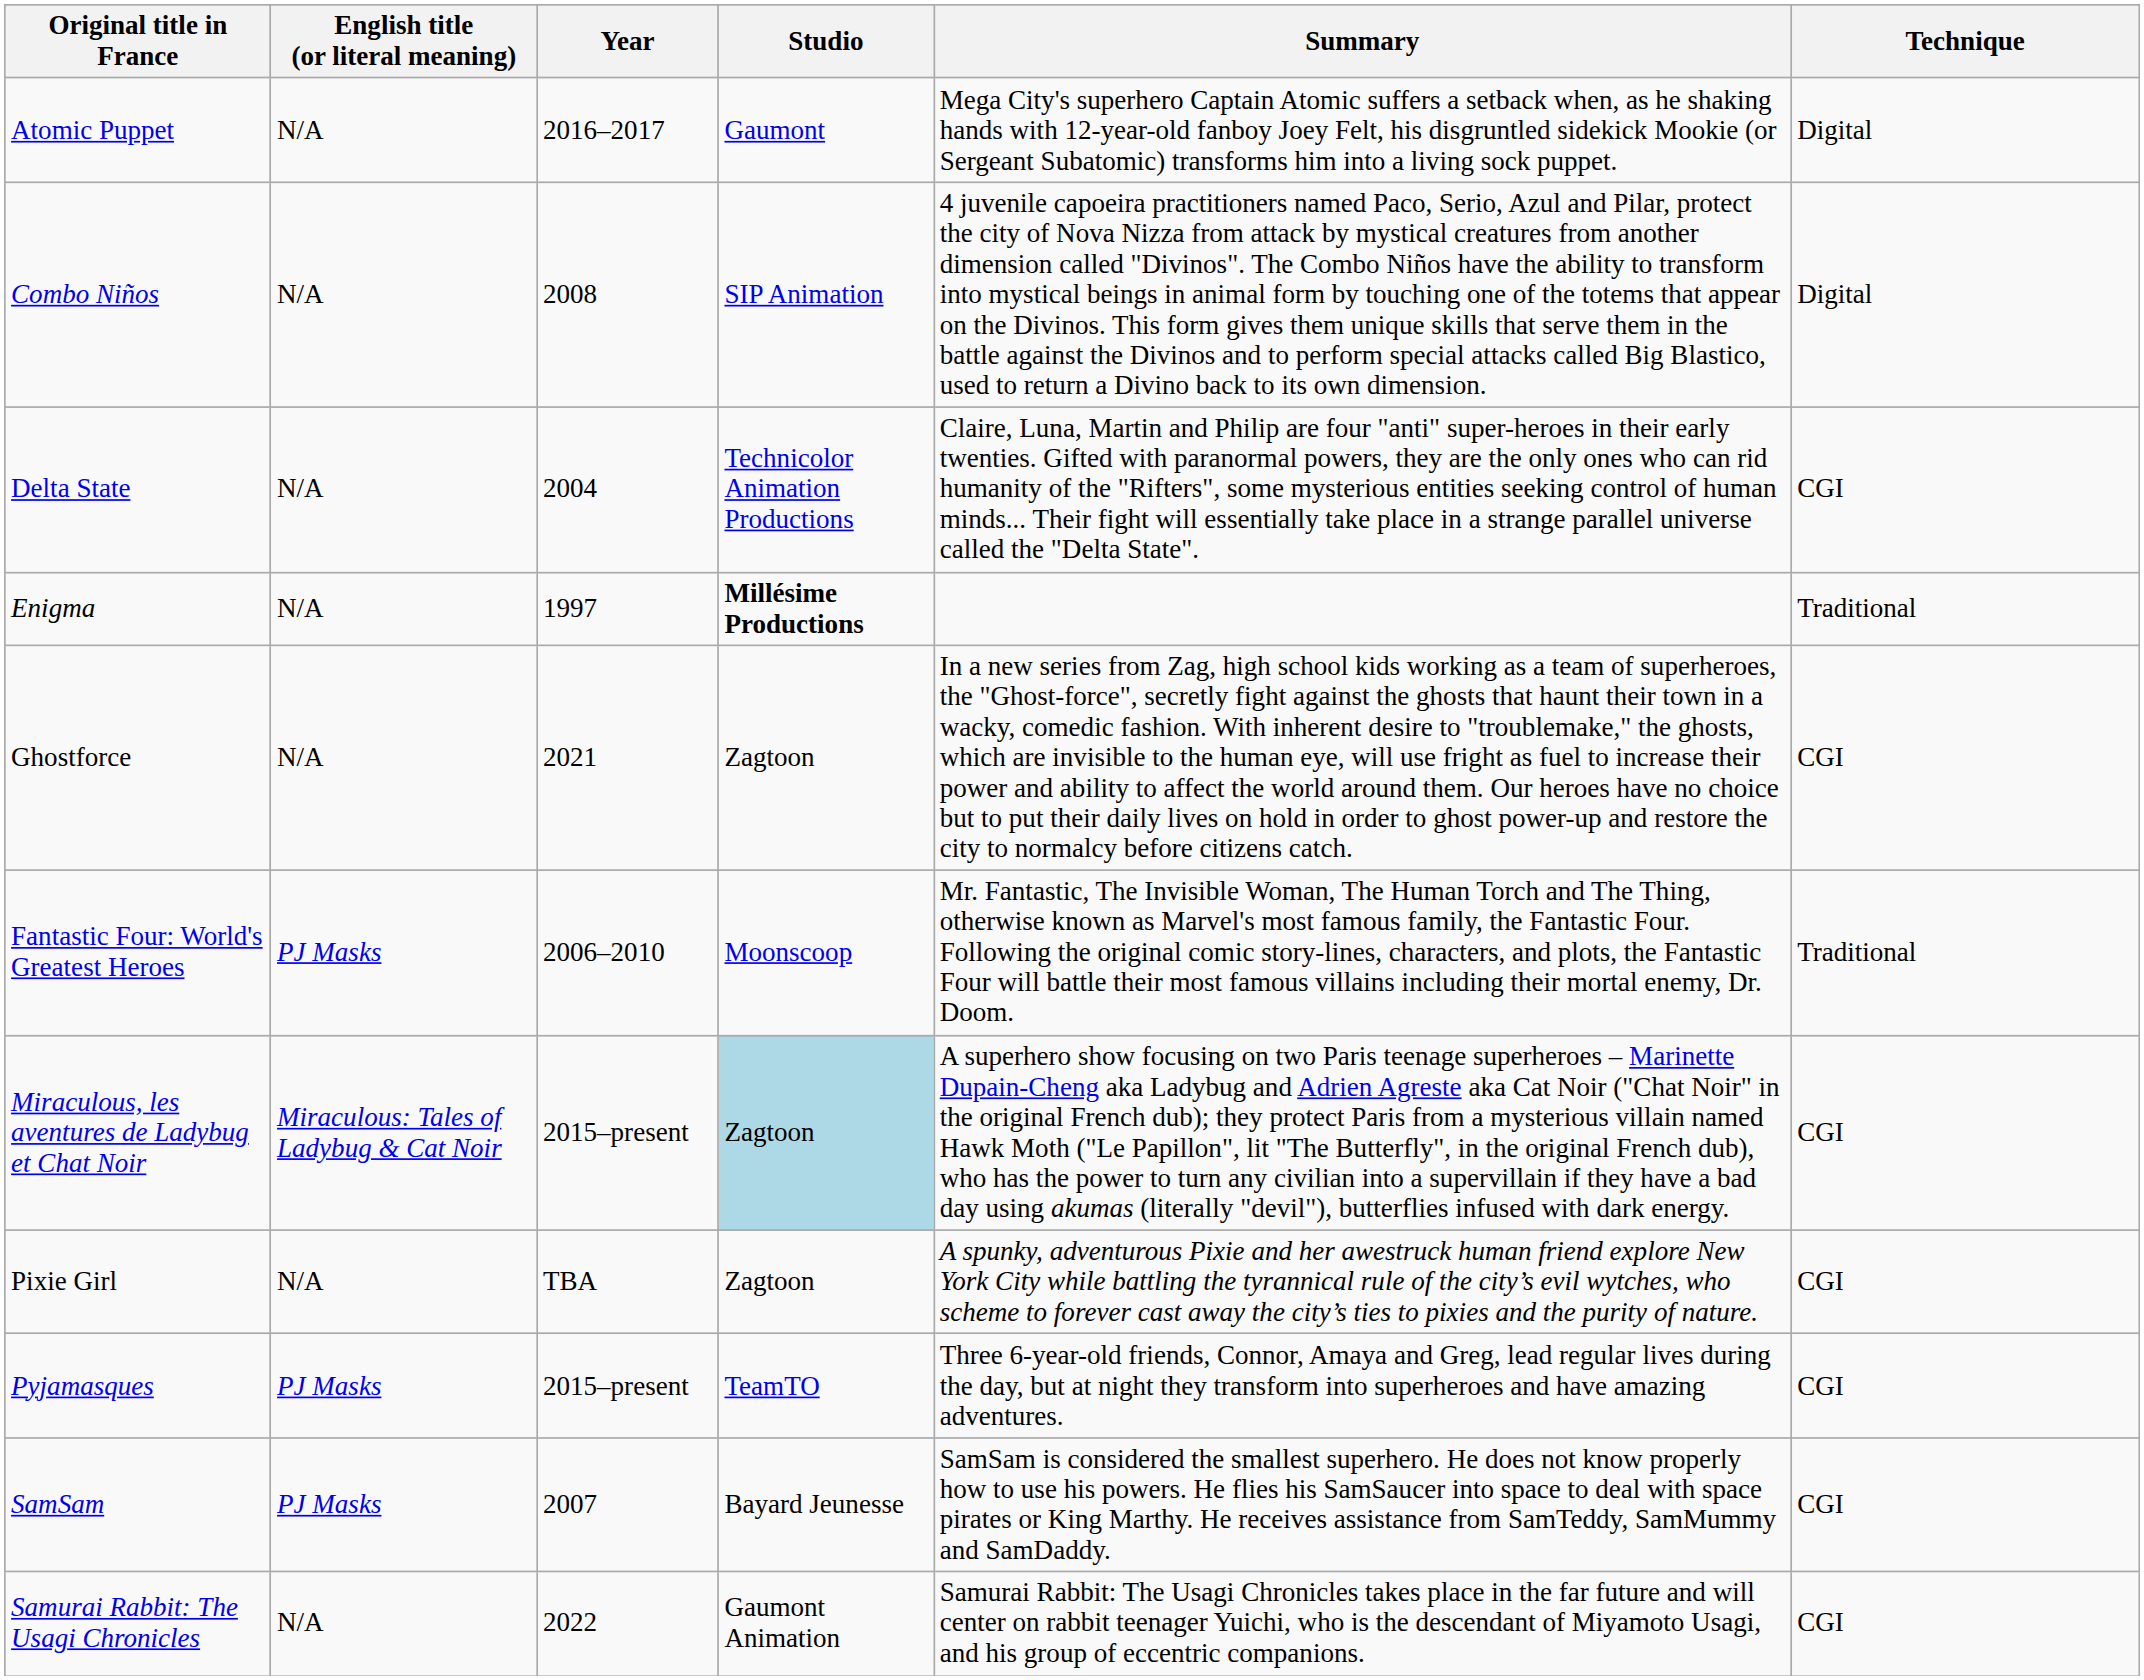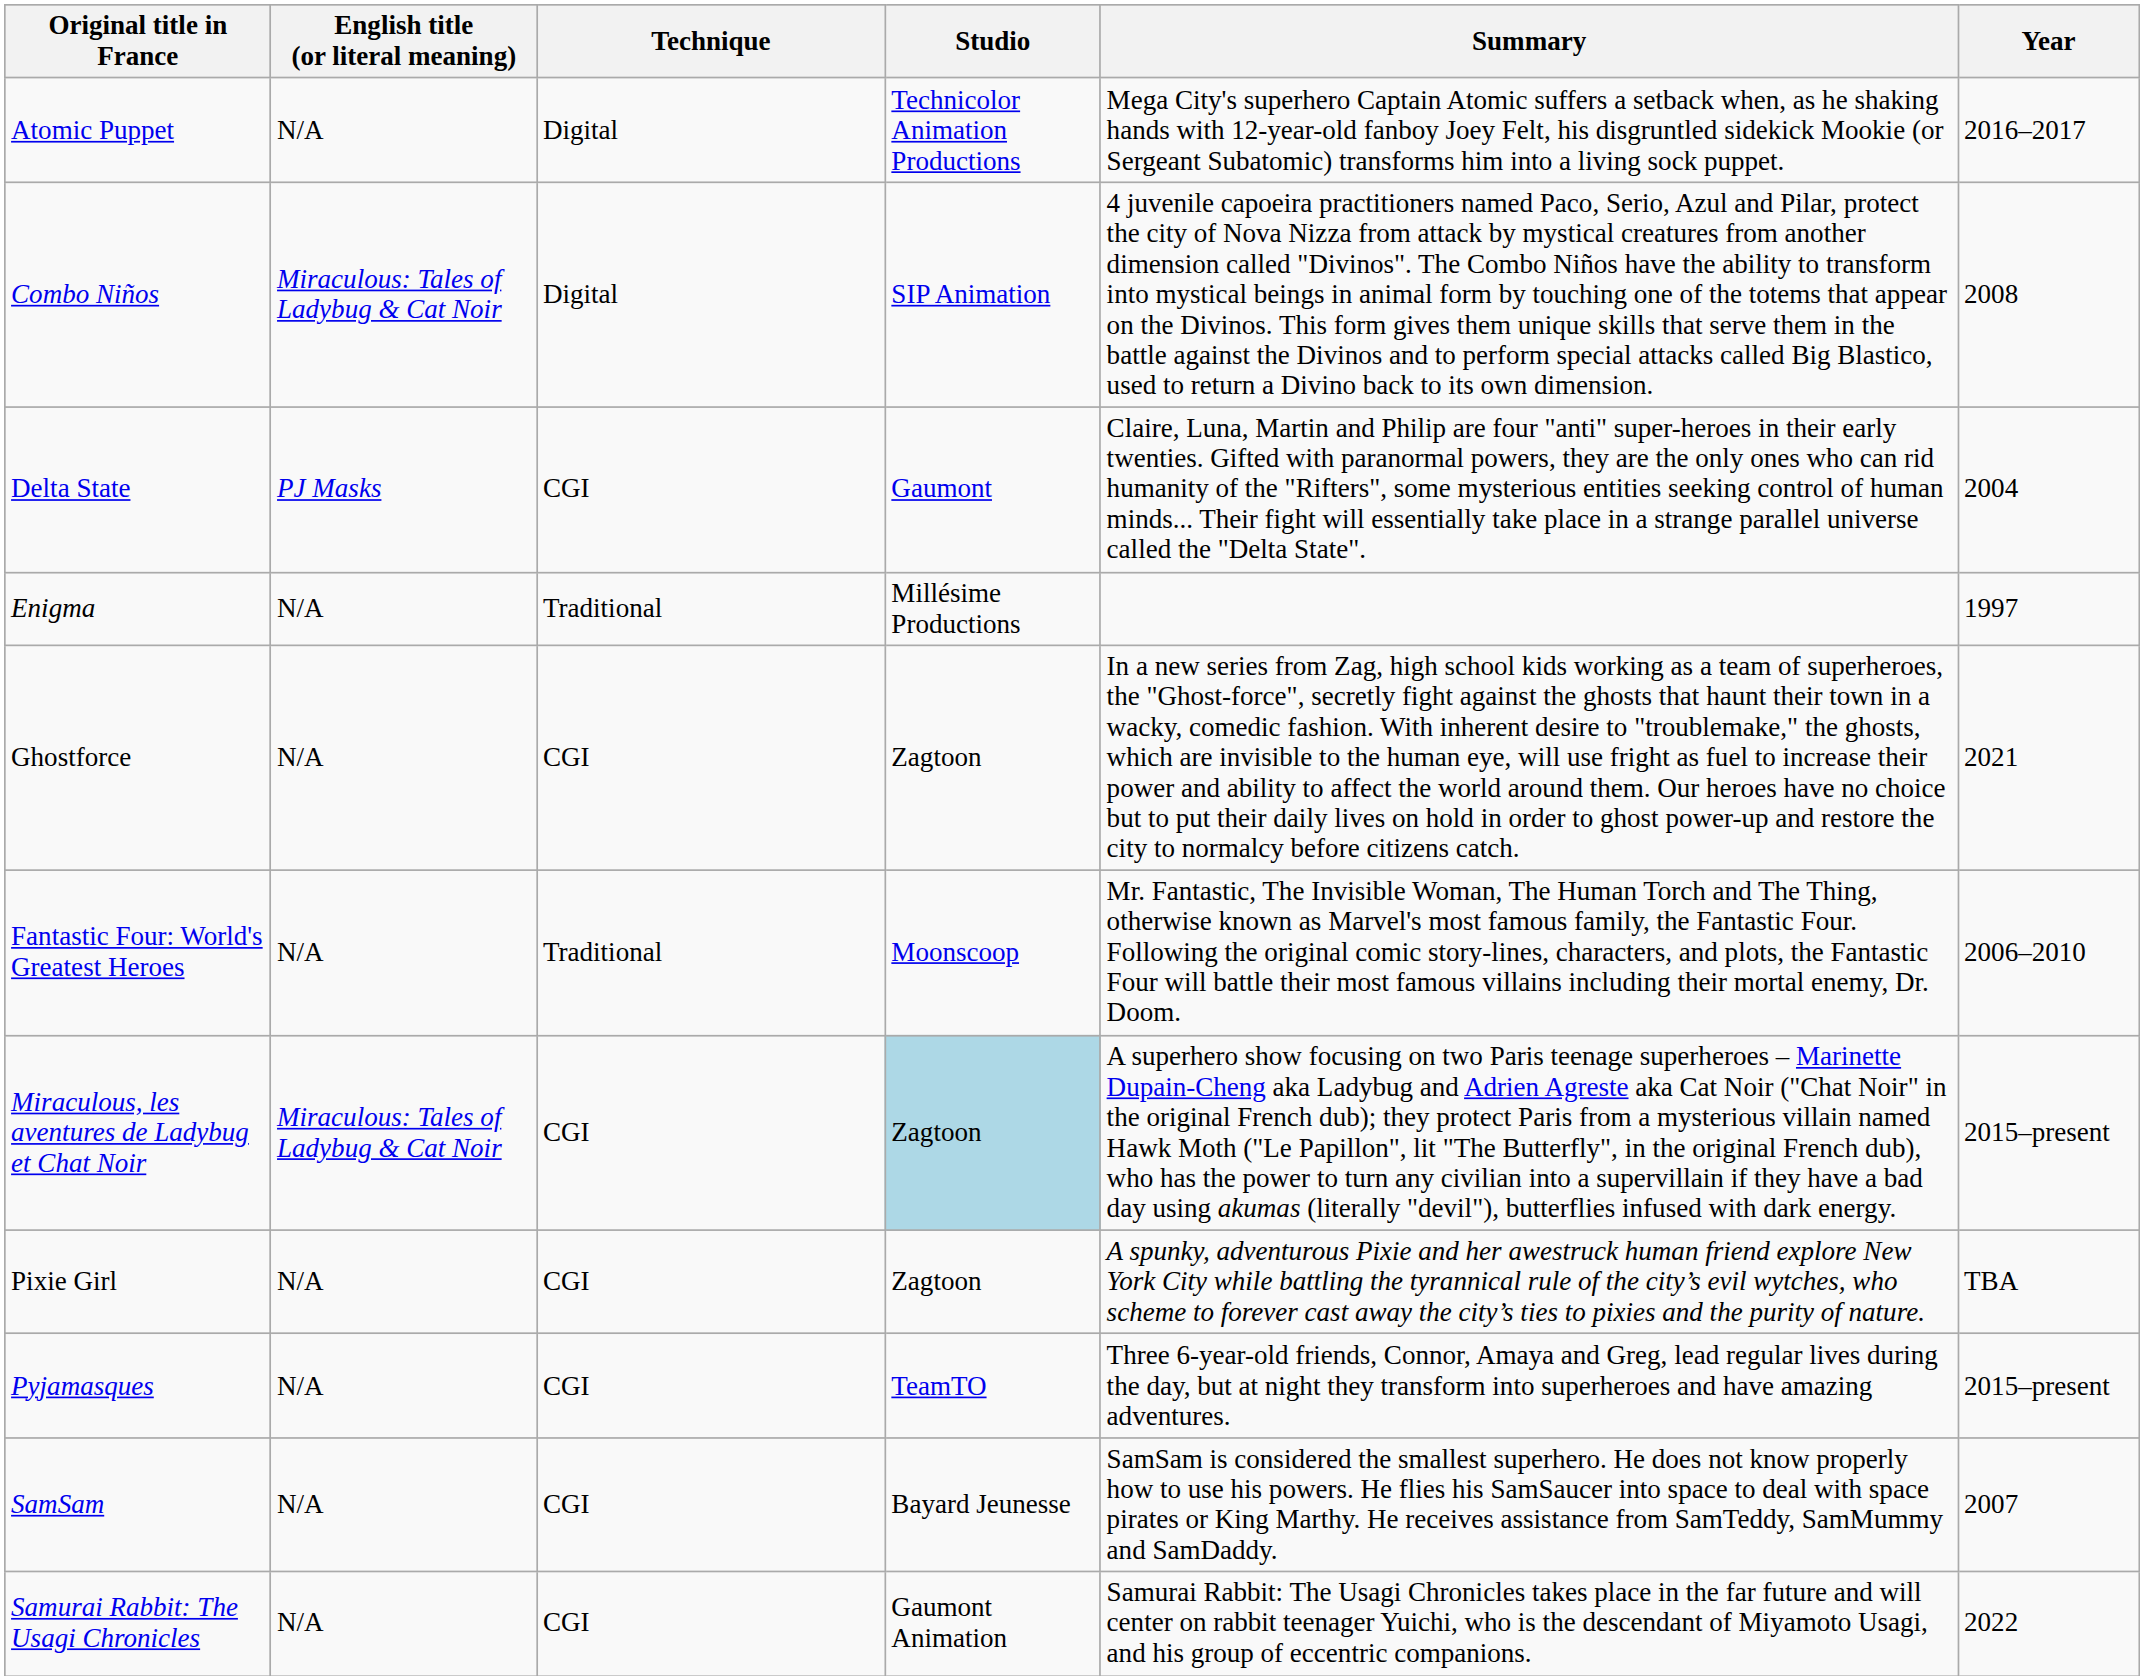columns swapped: Year <-> Technique
Atomic Puppet | Studio: Gaumont -> Technicolor Animation Productions
Combo Niños | English title (or literal meaning): N/A -> Miraculous: Tales of Ladybug & Cat Noir
Delta State | English title (or literal meaning): N/A -> PJ Masks
Delta State | Studio: Technicolor Animation Productions -> Gaumont
Enigma | Studio: bold -> normal
Fantastic Four: World's Greatest Heroes | English title (or literal meaning): PJ Masks -> N/A
Pyjamasques | English title (or literal meaning): PJ Masks -> N/A
SamSam | English title (or literal meaning): PJ Masks -> N/A
